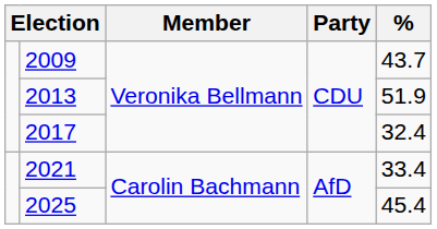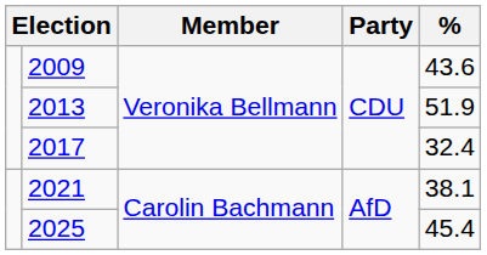2009 | %: 43.7 -> 43.6
2021 | %: 33.4 -> 38.1
